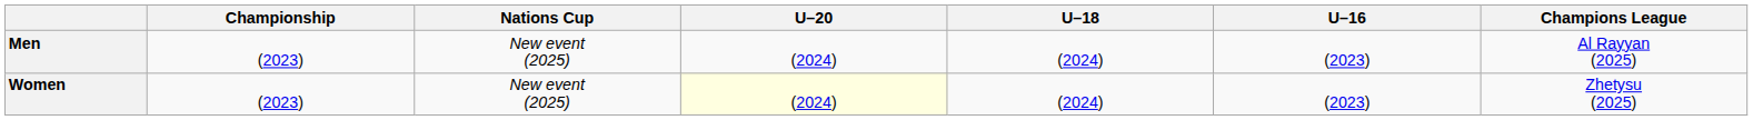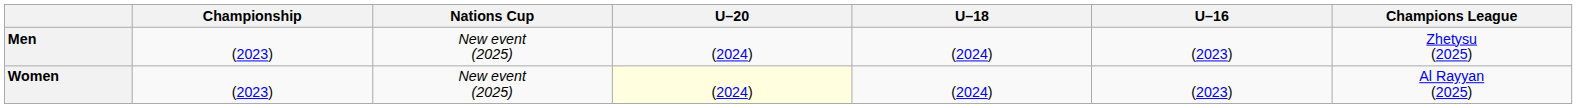Men | Champions League: Al Rayyan (2025) -> Zhetysu (2025)
Women | Champions League: Zhetysu (2025) -> Al Rayyan (2025)
